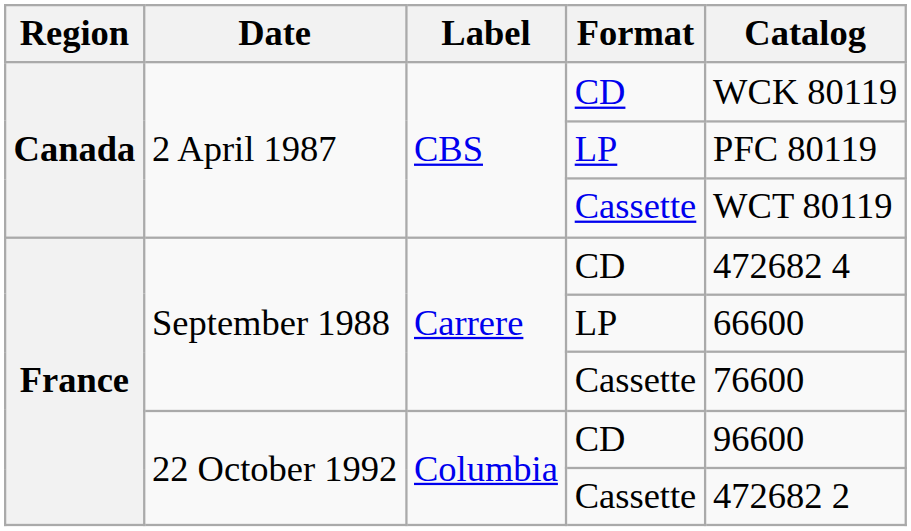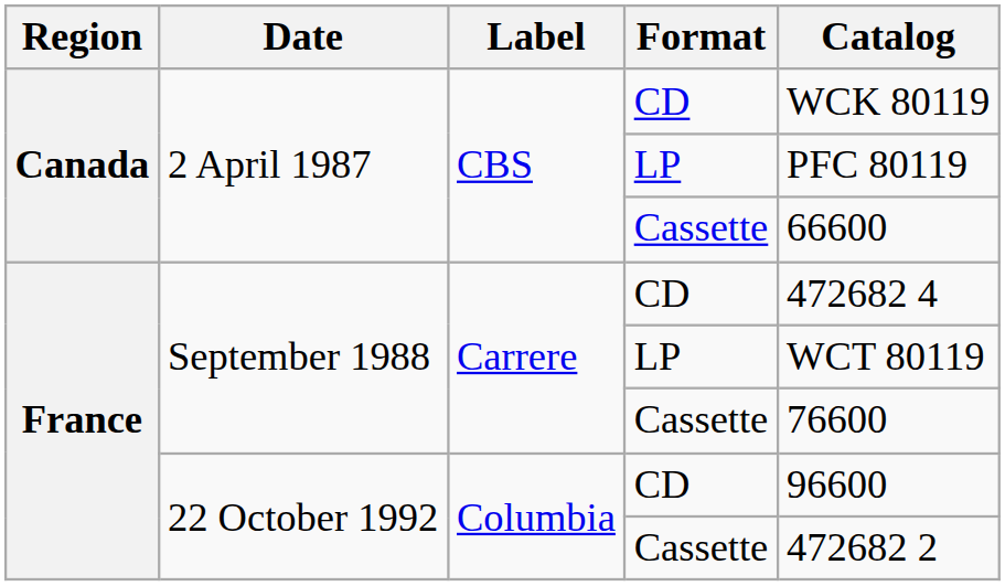2 April 1987 / Cassette | Catalog: WCT 80119 -> 66600
September 1988 / LP | Catalog: 66600 -> WCT 80119
